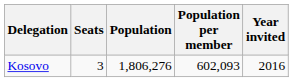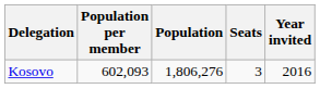columns swapped: Seats <-> Population per member
